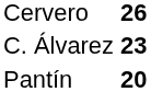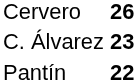Pantín | column 2: 20 -> 22
